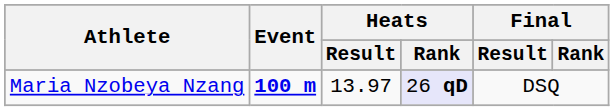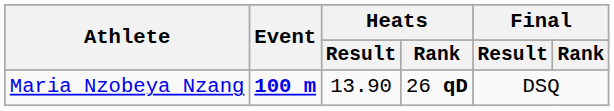Maria Nzobeya Nzang | Heats / Result: 13.97 -> 13.90
Maria Nzobeya Nzang | Heats / Rank: lavender background -> no background
